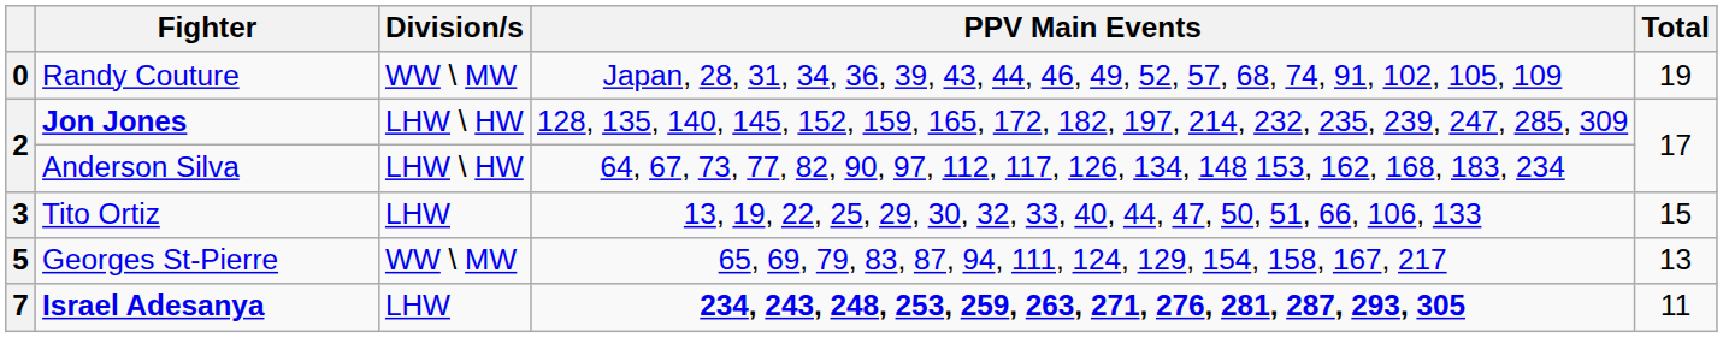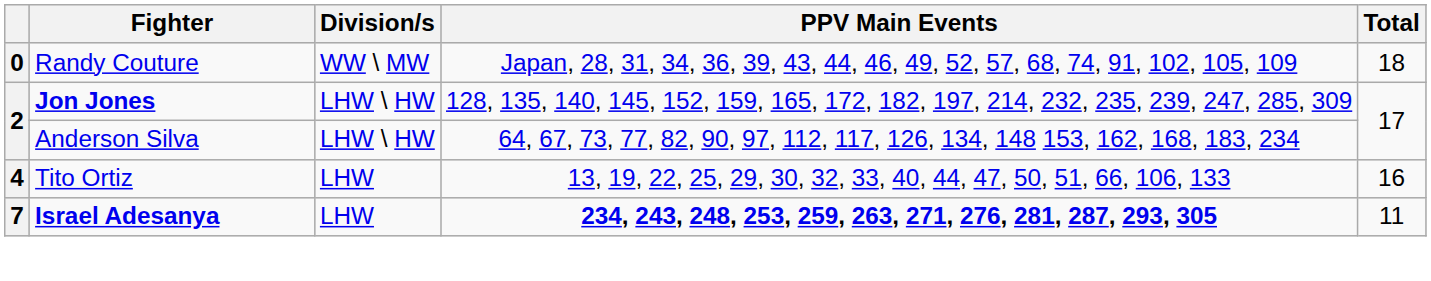Randy Couture | Total: 19 -> 18
Tito Ortiz | column 1: 3 -> 4
Tito Ortiz | Total: 15 -> 16
- row: 5 | Georges St-Pierre | WW \ MW | 65, 69, 79, 83, 87, 94, 111, 124, 129, 154, 158, 167, 217 | 13
